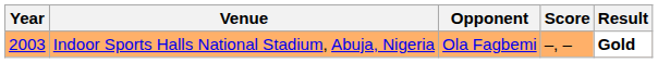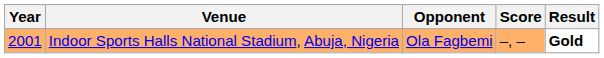Indoor Sports Halls National Stadium, Abuja, Nigeria | Year: 2003 -> 2001
